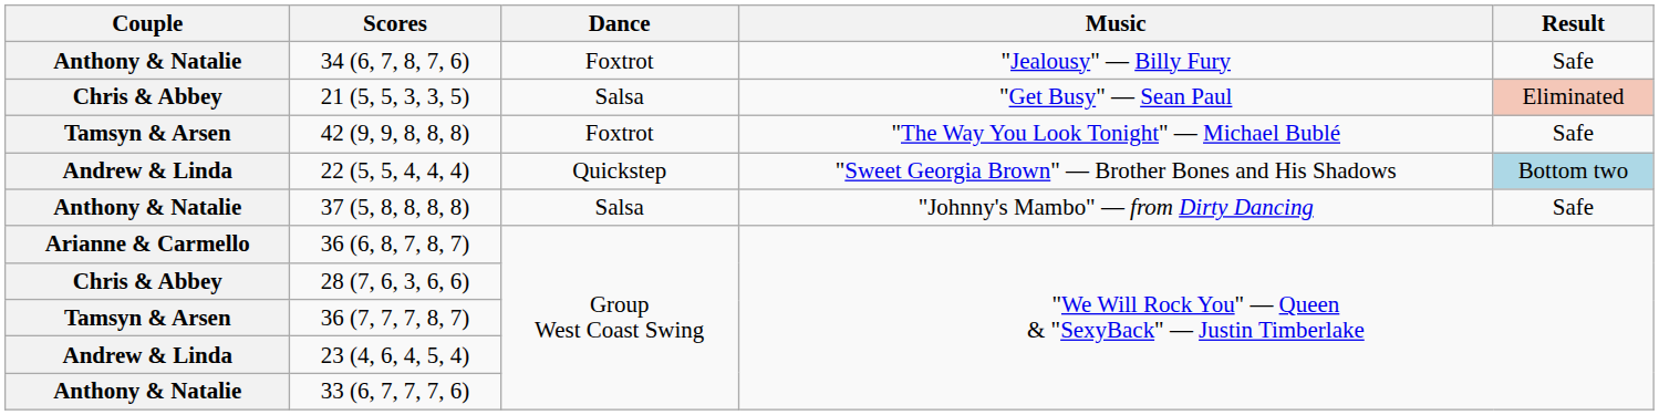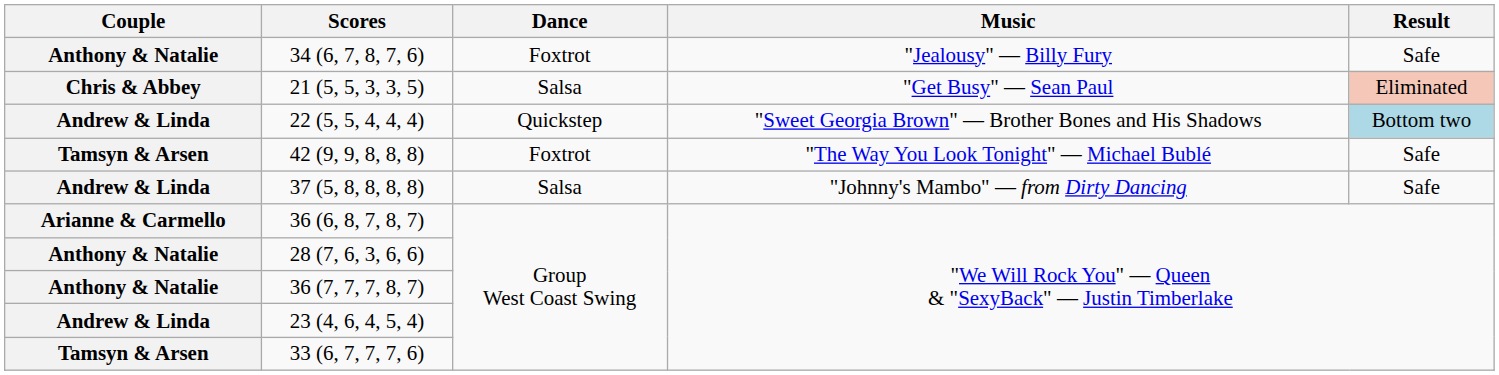rows swapped: 42 (9, 9, 8, 8, 8) <-> 22 (5, 5, 4, 4, 4)
37 (5, 8, 8, 8, 8) | Couple: Anthony & Natalie -> Andrew & Linda
28 (7, 6, 3, 6, 6) | Couple: Chris & Abbey -> Anthony & Natalie
36 (7, 7, 7, 8, 7) | Couple: Tamsyn & Arsen -> Anthony & Natalie
33 (6, 7, 7, 7, 6) | Couple: Anthony & Natalie -> Tamsyn & Arsen
